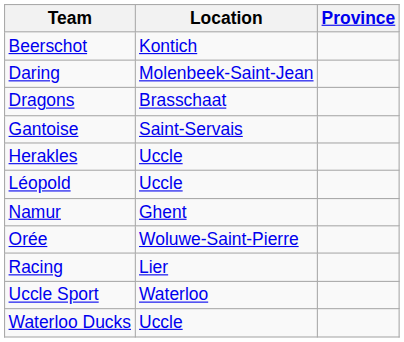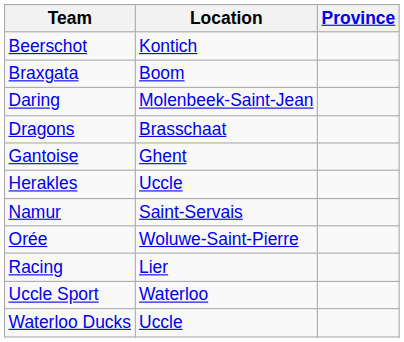+ row: Braxgata | Boom
Gantoise | Location: Saint-Servais -> Ghent
- row: Léopold | Uccle
Namur | Location: Ghent -> Saint-Servais
